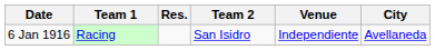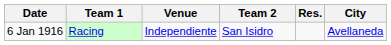columns swapped: Res. <-> Venue
